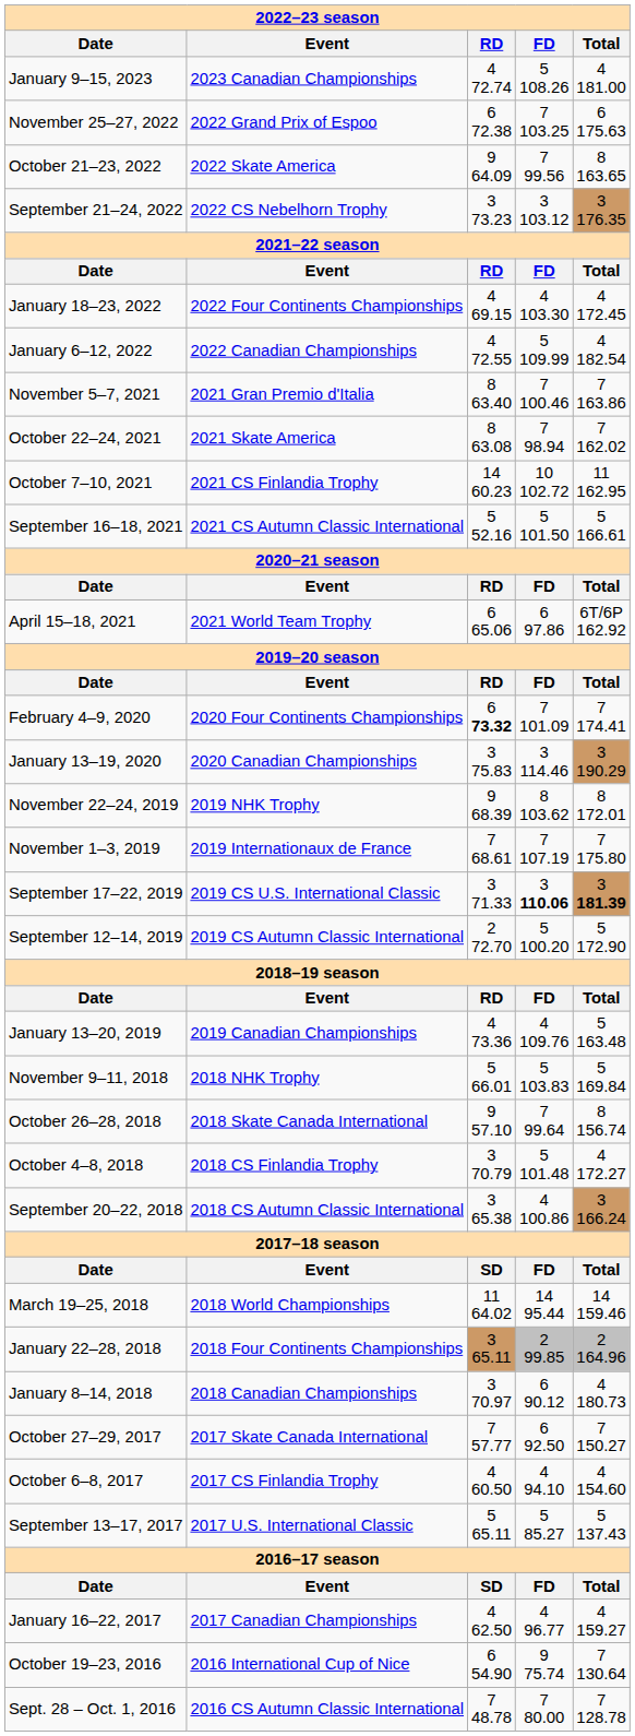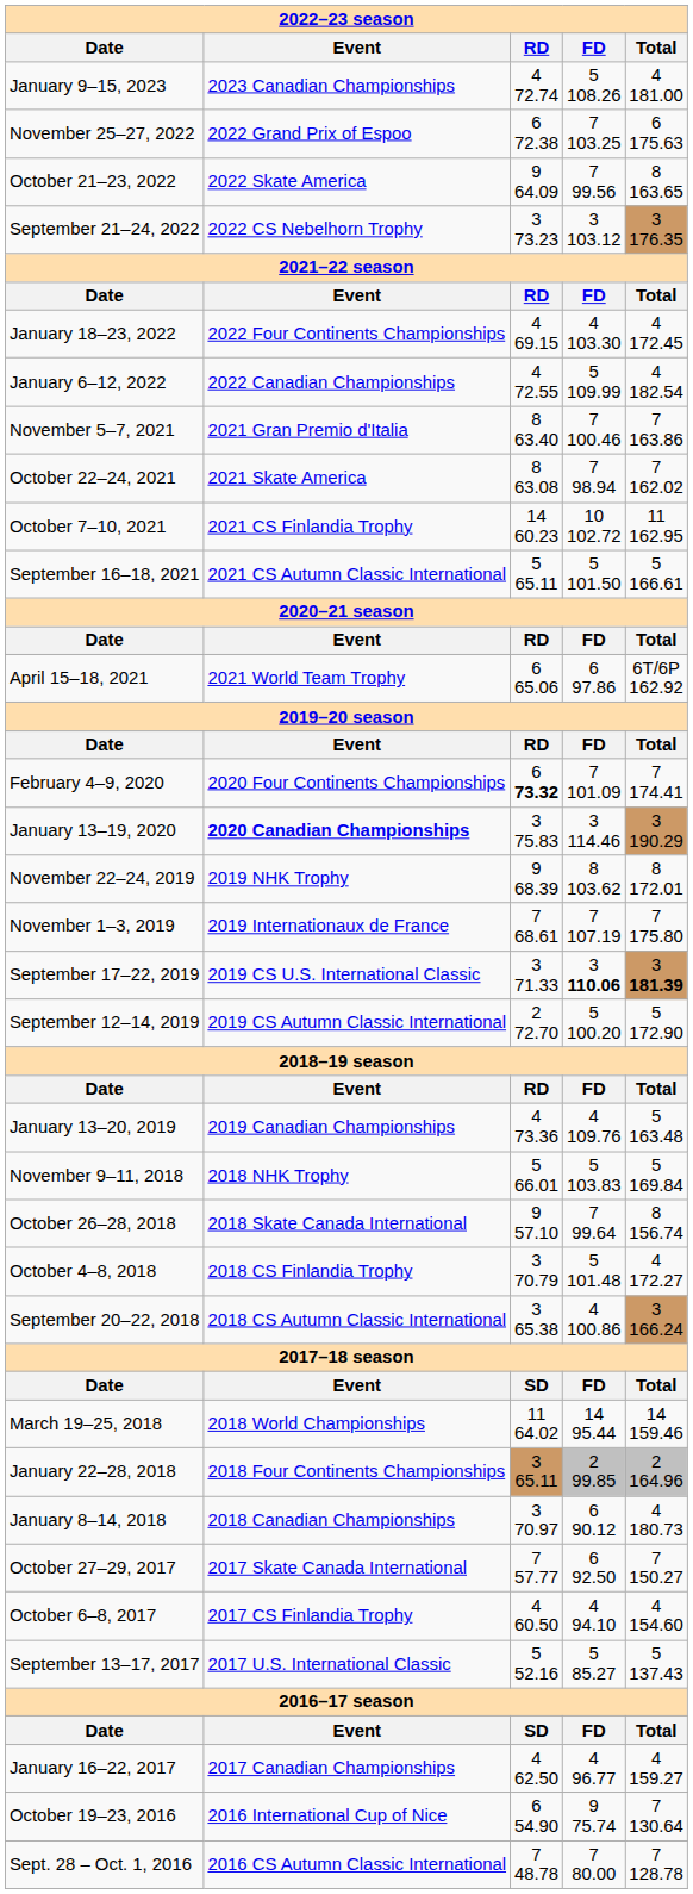September 16–18, 2021 | column 3: 5 52.16 -> 5 65.11
January 13–19, 2020 | column 2: normal -> bold
September 13–17, 2017 | column 3: 5 65.11 -> 5 52.16
